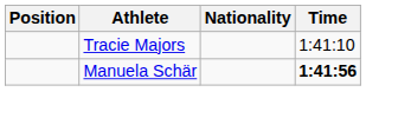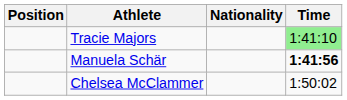Tracie Majors | Time: no background -> lightgreen background
+ row: Chelsea McClammer | 1:50:02
